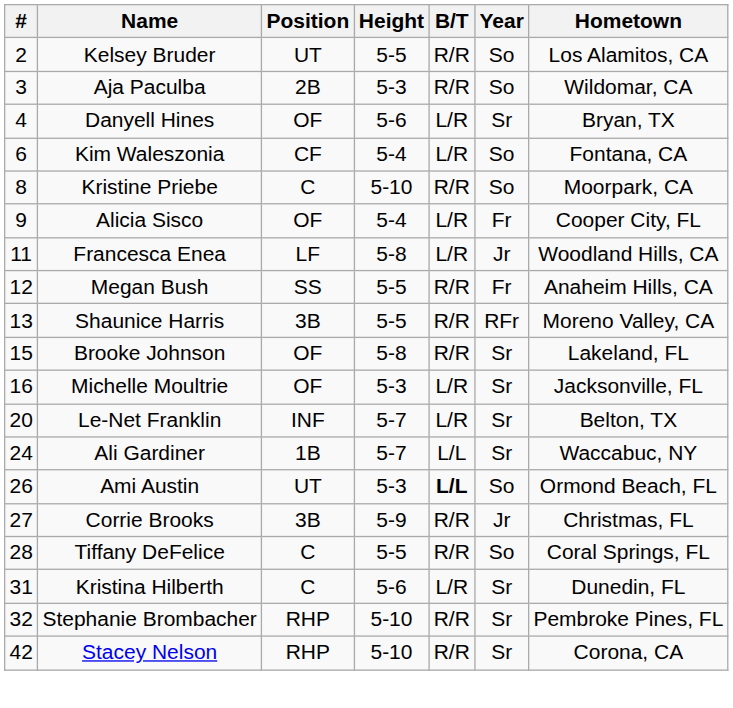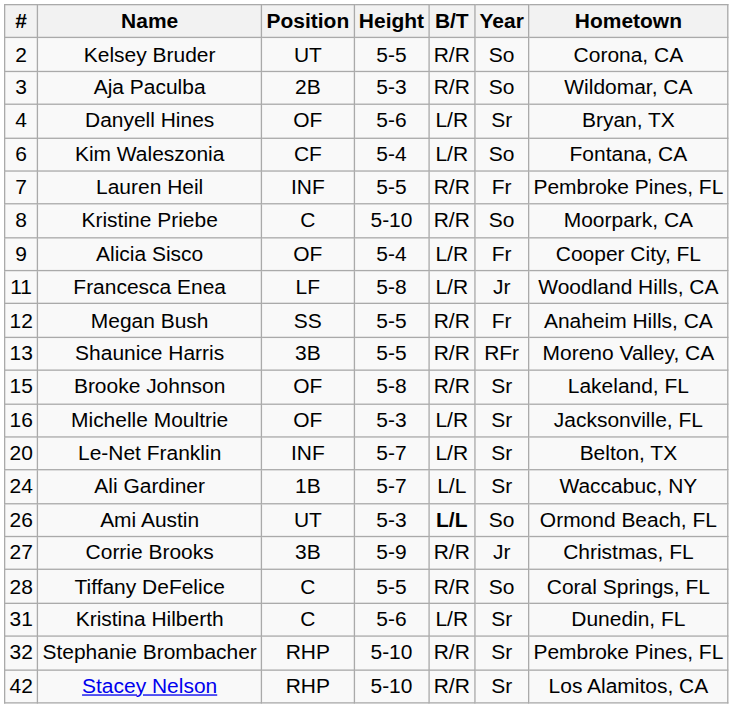Kelsey Bruder | Hometown: Los Alamitos, CA -> Corona, CA
+ row: 7 | Lauren Heil | INF | 5-5 | R/R | Fr | Pembroke Pines, FL
Stacey Nelson | Hometown: Corona, CA -> Los Alamitos, CA
